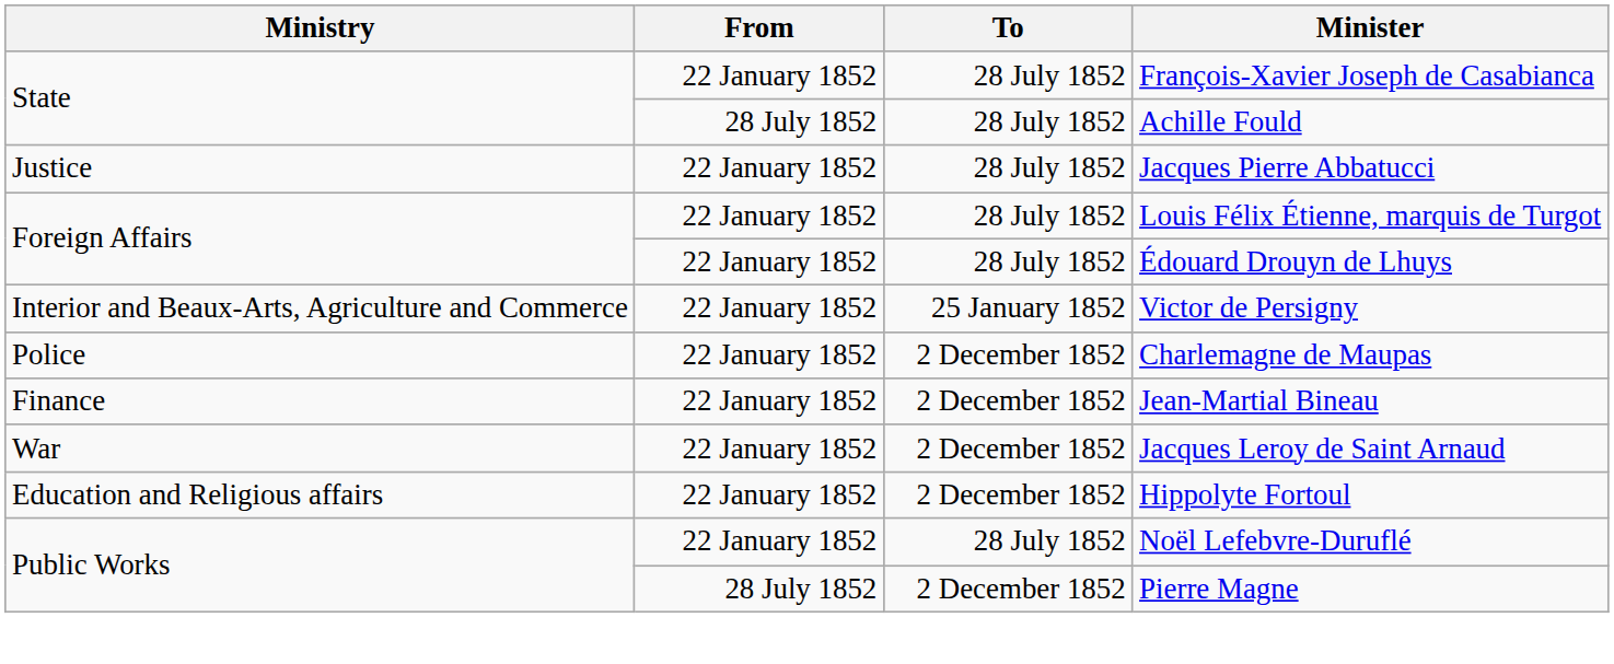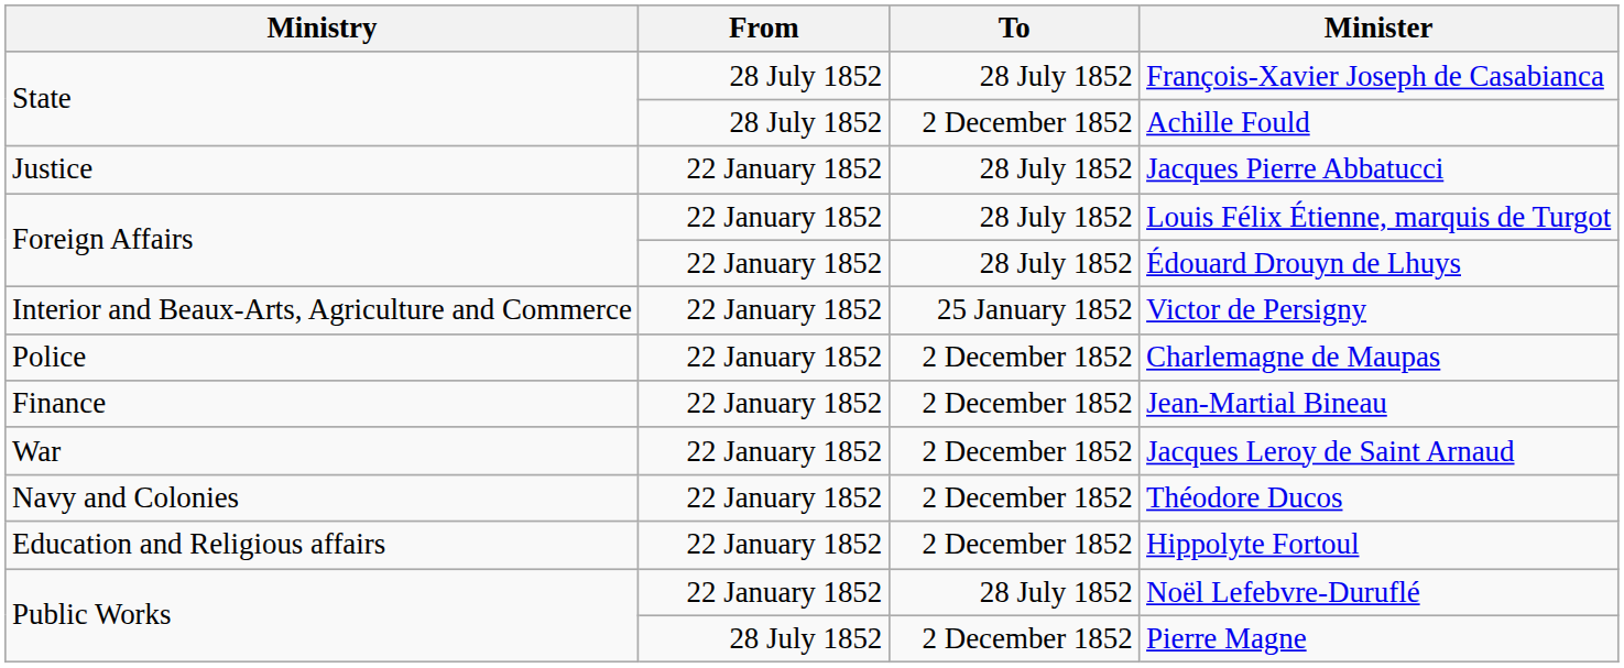François-Xavier Joseph de Casabianca | From: 22 January 1852 -> 28 July 1852
Achille Fould | To: 28 July 1852 -> 2 December 1852
+ row: Navy and Colonies | 22 January 1852 | 2 December 1852 | Théodore Ducos
